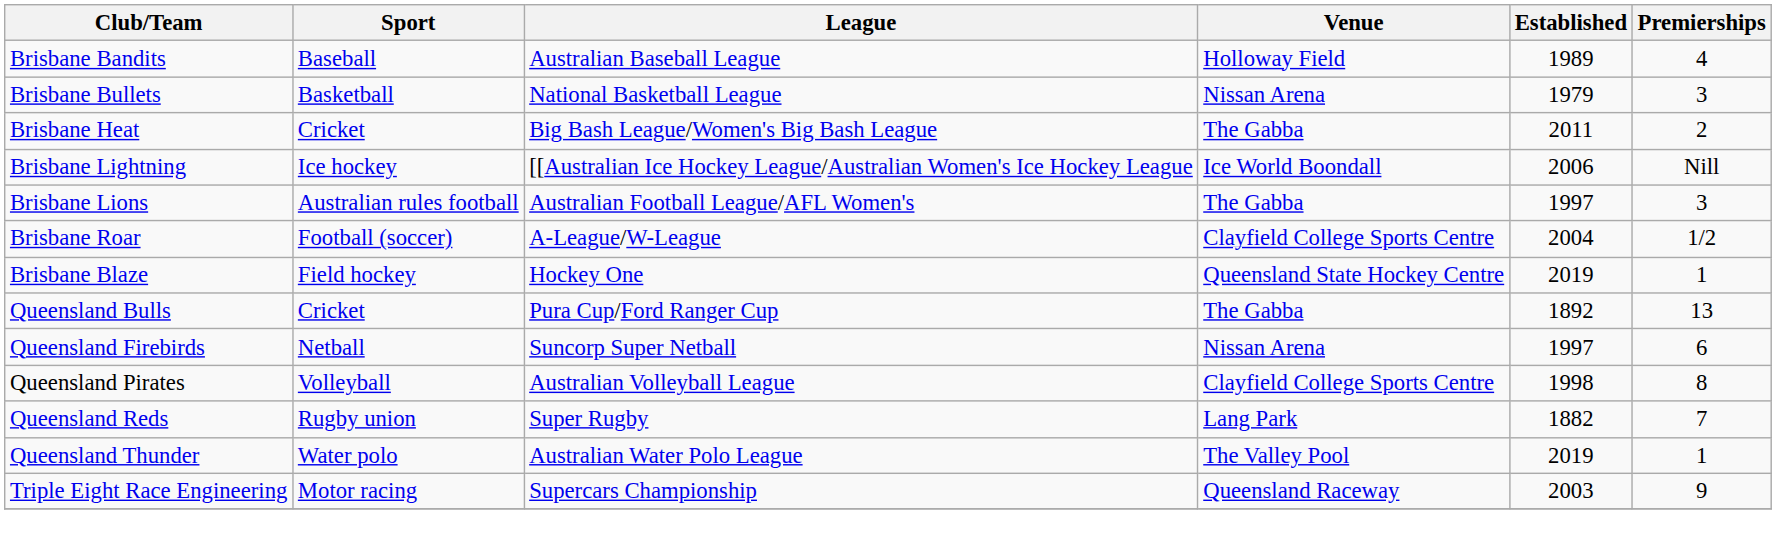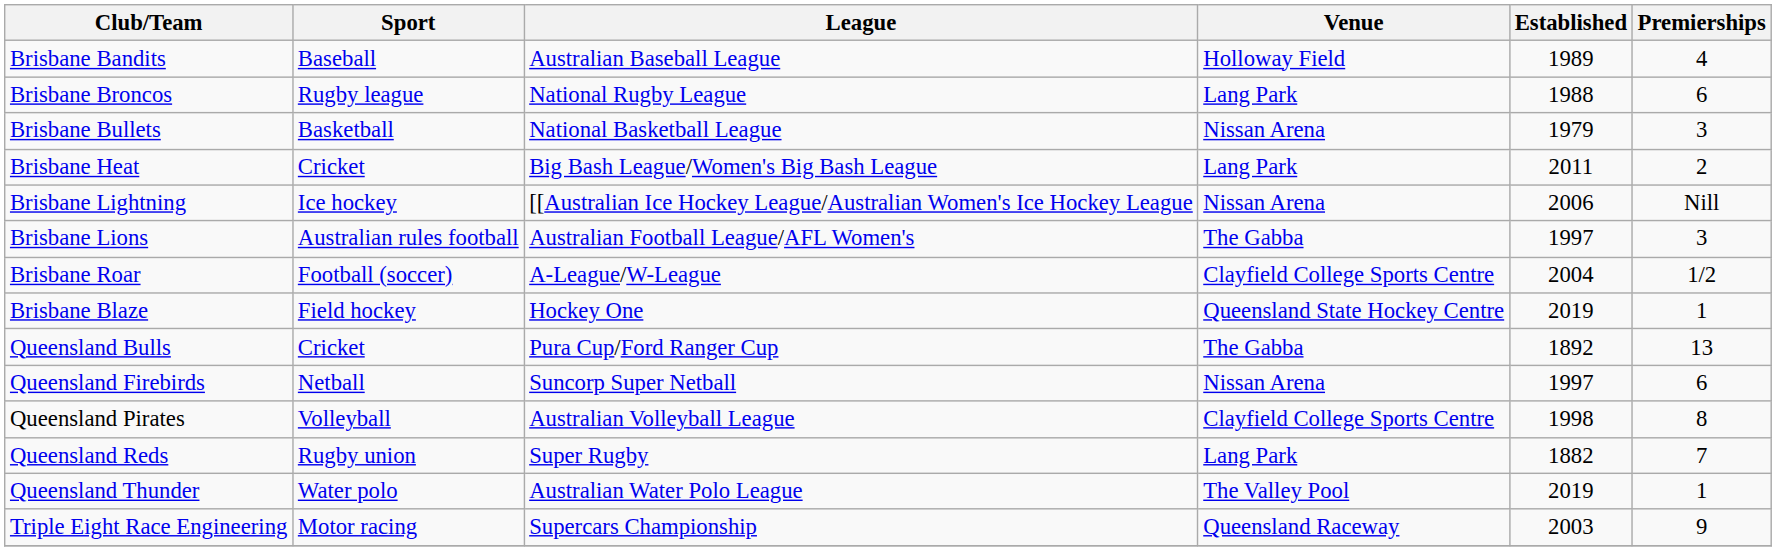+ row: Brisbane Broncos | Rugby league | National Rugby League | Lang Park | 1988 | 6
Brisbane Heat | Venue: The Gabba -> Lang Park
Brisbane Lightning | Venue: Ice World Boondall -> Nissan Arena
